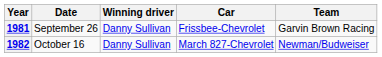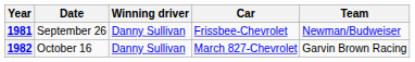1981 | Team: Garvin Brown Racing -> Newman/Budweiser
1982 | Team: Newman/Budweiser -> Garvin Brown Racing
